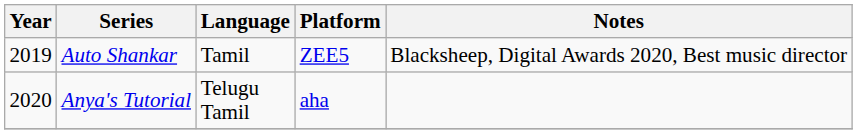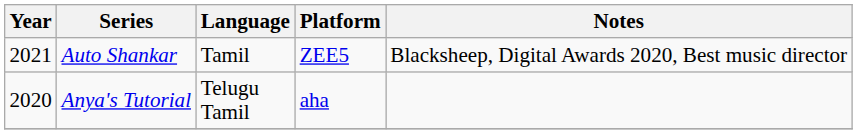Auto Shankar | Year: 2019 -> 2021
